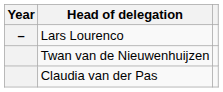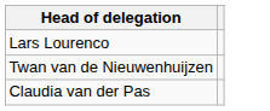- column: Year | –
